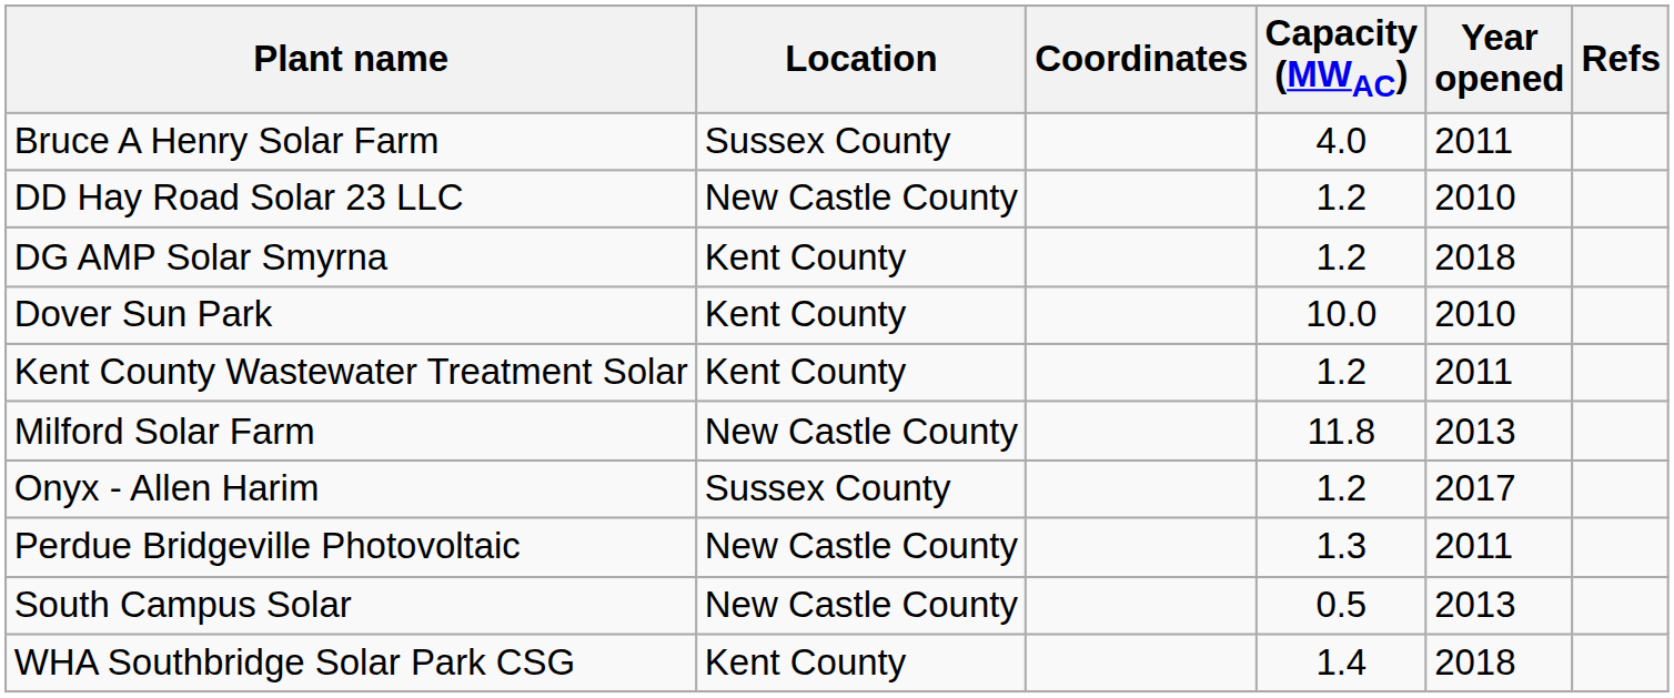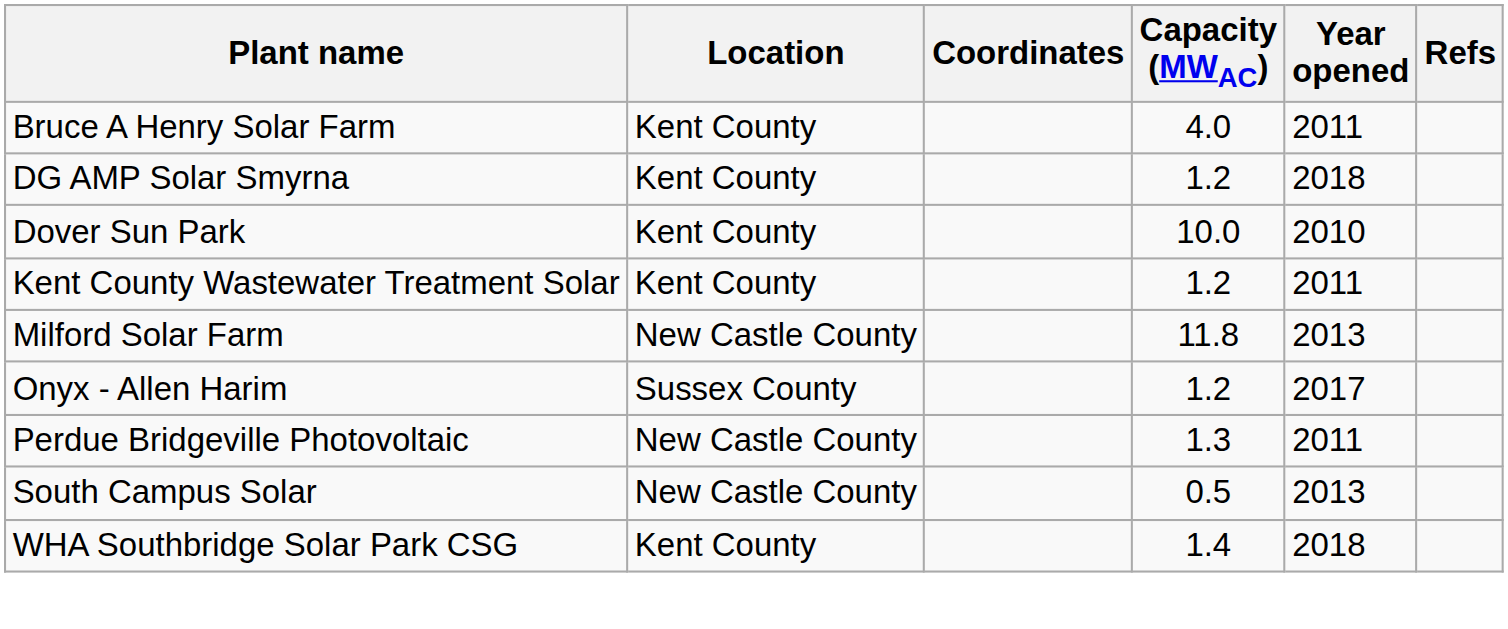Bruce A Henry Solar Farm | Location: Sussex County -> Kent County
- row: DD Hay Road Solar 23 LLC | New Castle County | 1.2 | 2010
